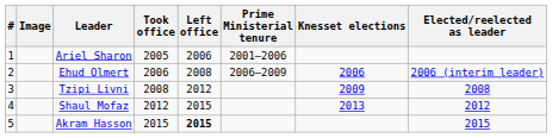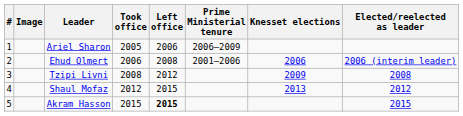Ariel Sharon | Prime Ministerial tenure: 2001–2006 -> 2006–2009
Ehud Olmert | Prime Ministerial tenure: 2006–2009 -> 2001–2006
